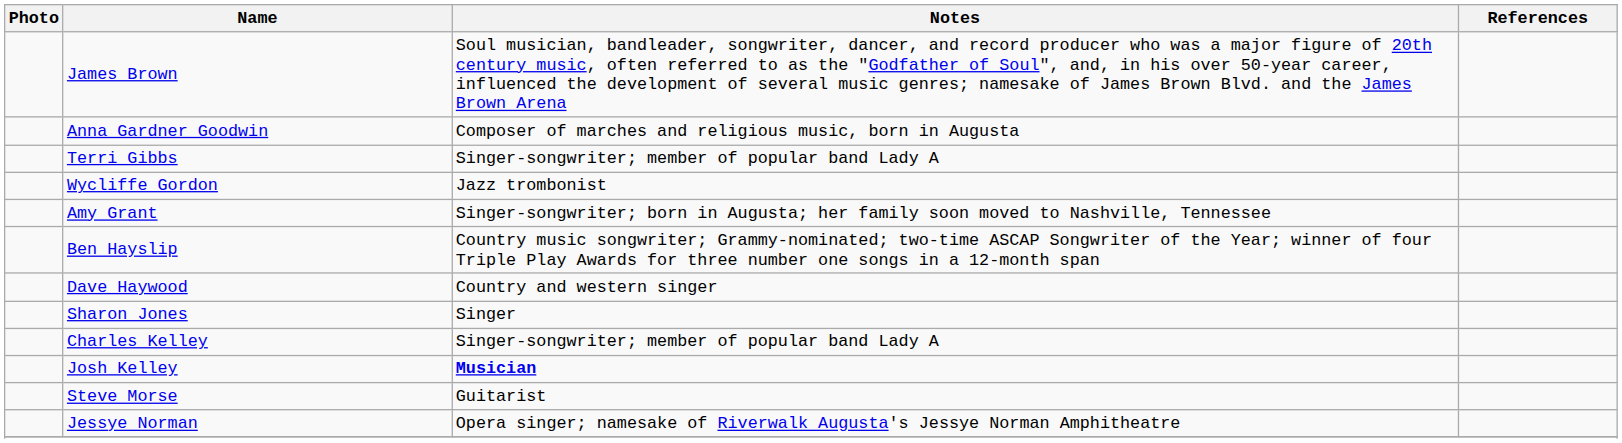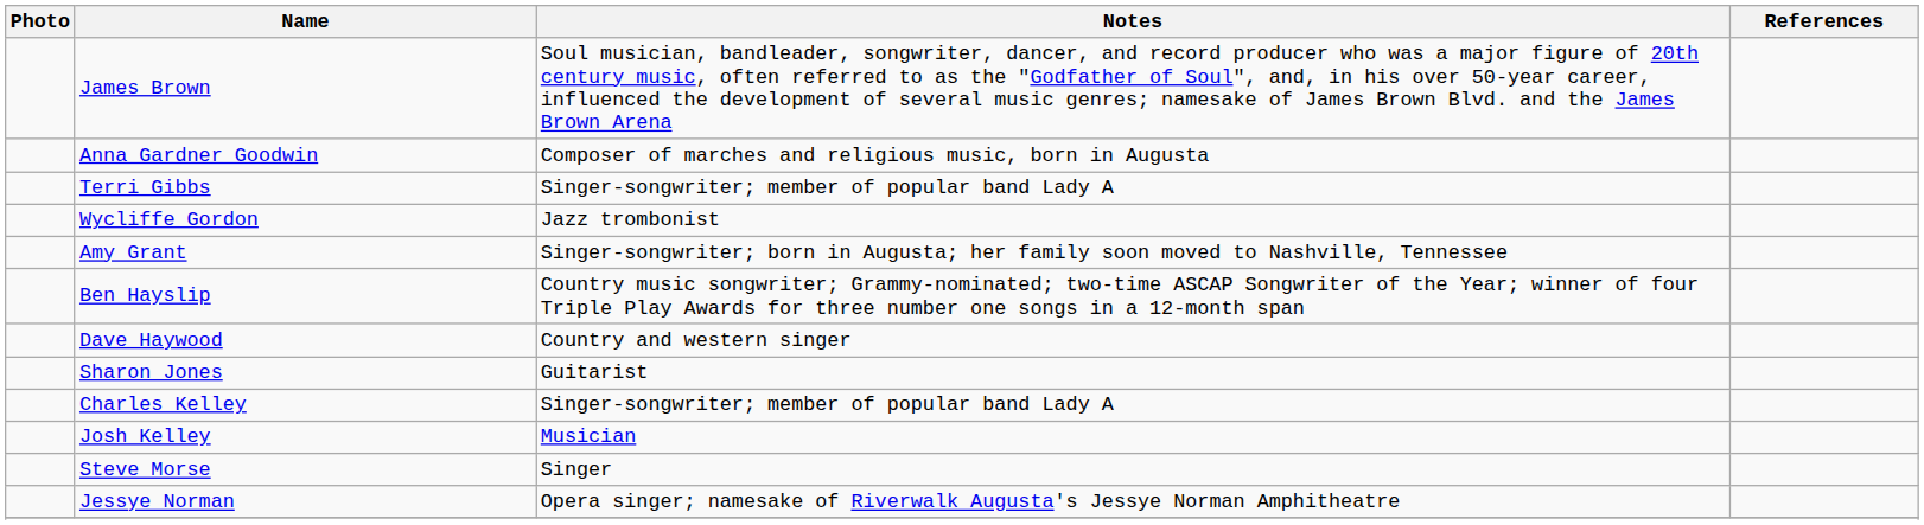Sharon Jones | Notes: Singer -> Guitarist
Josh Kelley | Notes: bold -> normal
Steve Morse | Notes: Guitarist -> Singer
